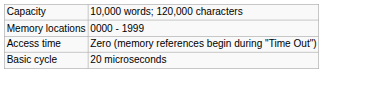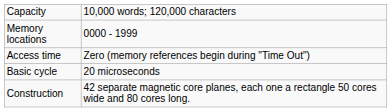+ row: Construction | 42 separate magnetic core planes, each one a rectangle 50 cores wide and 80 cores long.
